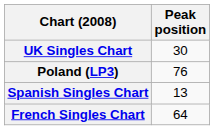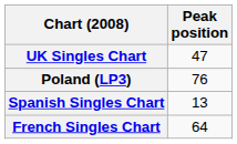UK Singles Chart | Peak position: 30 -> 47
